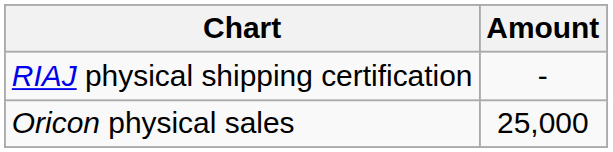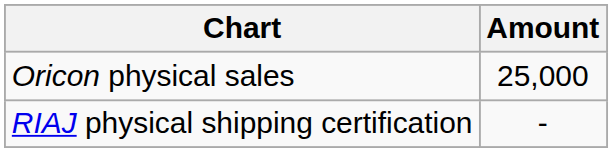rows swapped: Oricon physical sales <-> RIAJ physical shipping certification
